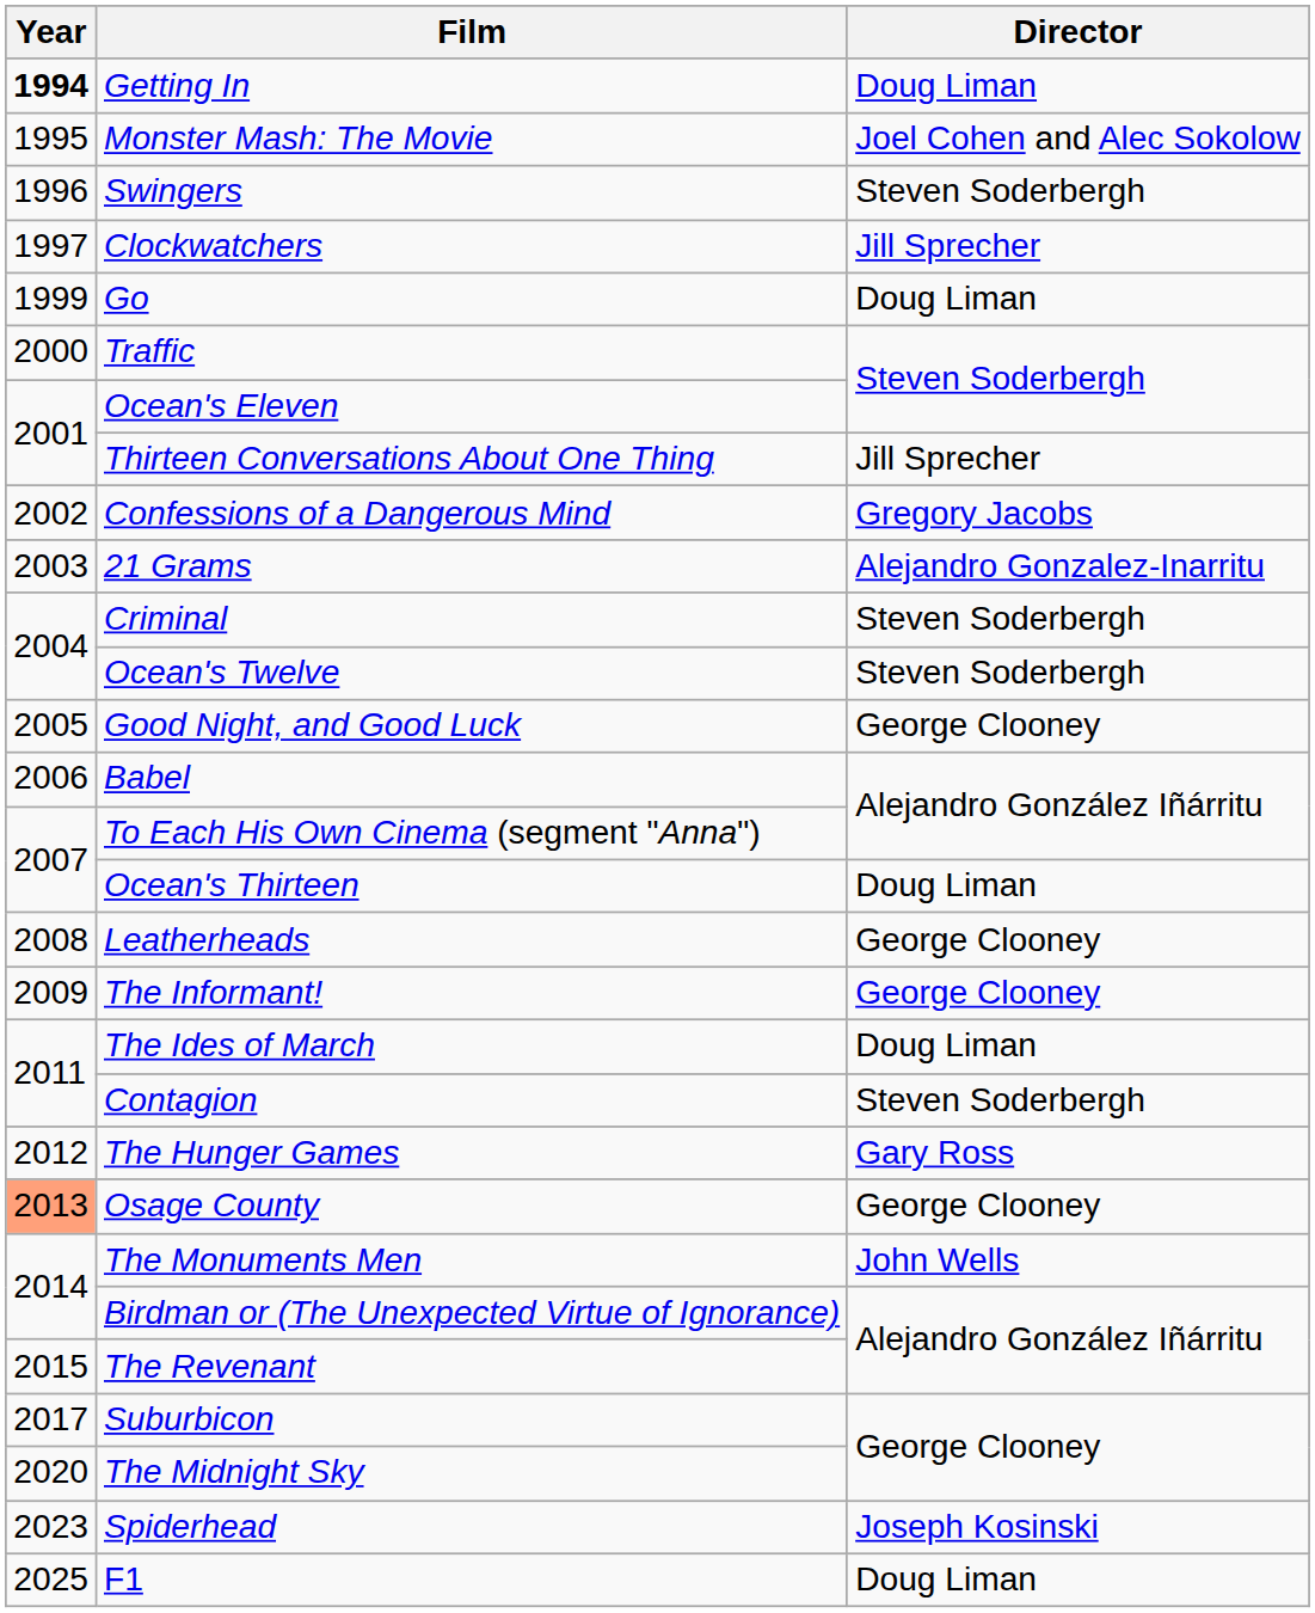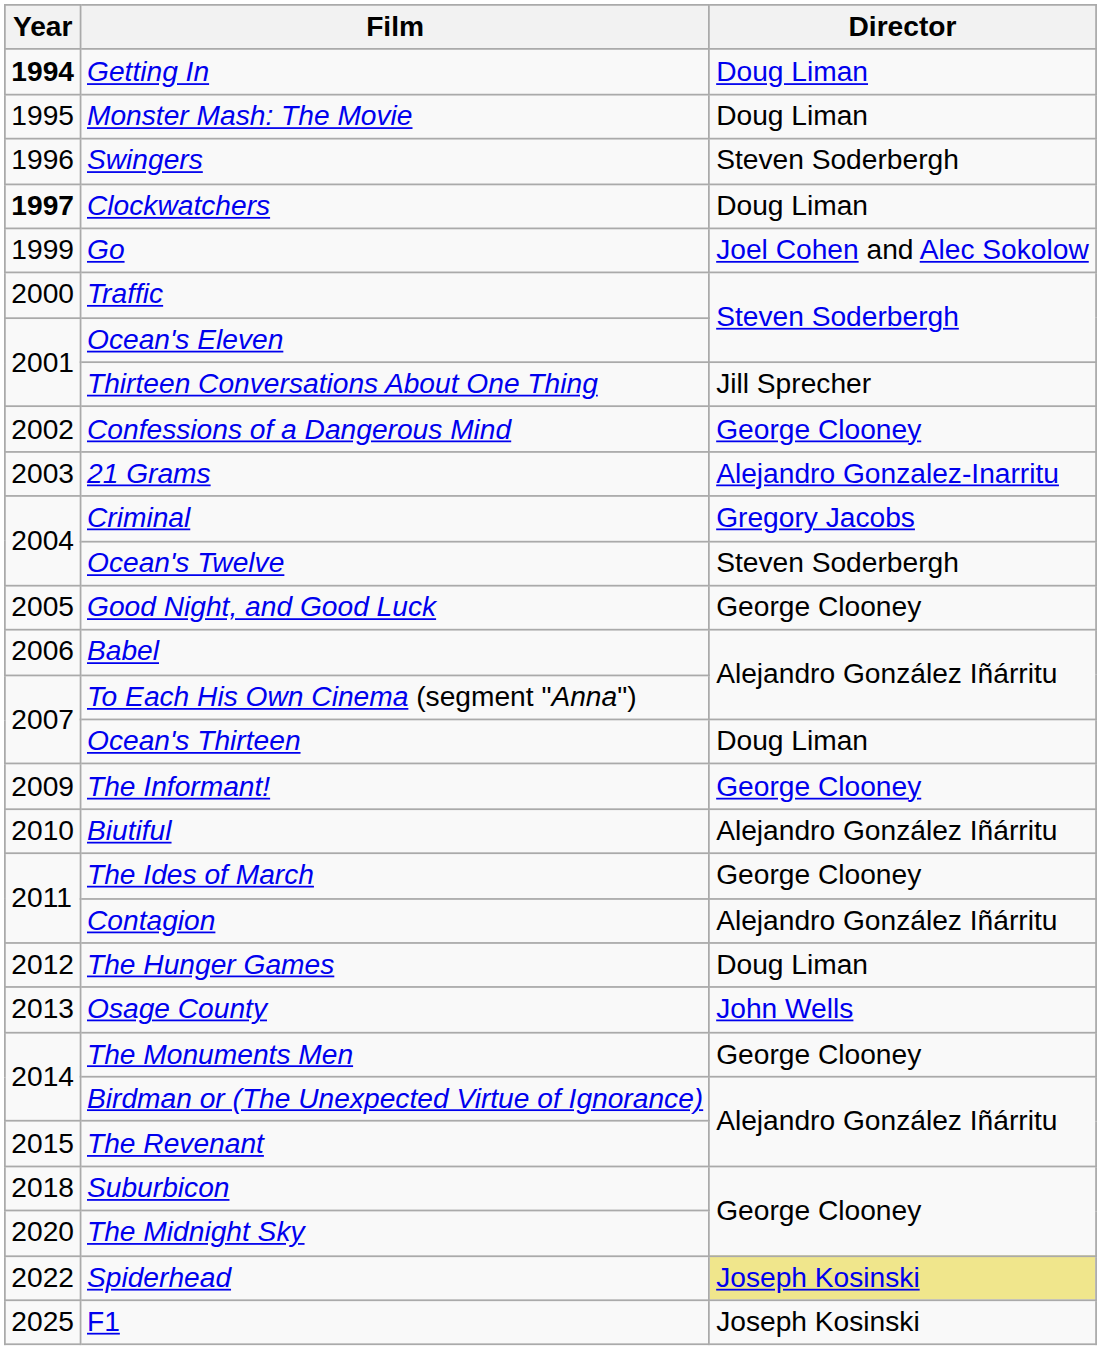Monster Mash: The Movie | Director: Joel Cohen and Alec Sokolow -> Doug Liman
Clockwatchers | Year: normal -> bold
Clockwatchers | Director: Jill Sprecher -> Doug Liman
Go | Director: Doug Liman -> Joel Cohen and Alec Sokolow
Confessions of a Dangerous Mind | Director: Gregory Jacobs -> George Clooney
Criminal | Director: Steven Soderbergh -> Gregory Jacobs
- row: 2008 | Leatherheads | George Clooney
+ row: 2010 | Biutiful | Alejandro González Iñárritu
The Ides of March | Director: Doug Liman -> George Clooney
Contagion | Director: Steven Soderbergh -> Alejandro González Iñárritu
The Hunger Games | Director: Gary Ross -> Doug Liman
Osage County | Year: lightsalmon background -> no background
Osage County | Director: George Clooney -> John Wells
The Monuments Men | Director: John Wells -> George Clooney
Suburbicon | Year: 2017 -> 2018
Spiderhead | Year: 2023 -> 2022
Spiderhead | Director: no background -> khaki background
F1 | Director: Doug Liman -> Joseph Kosinski
